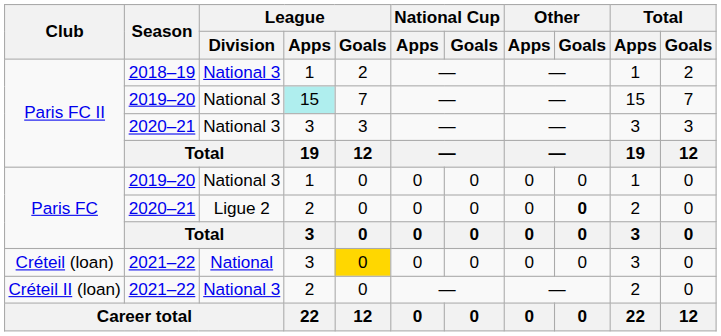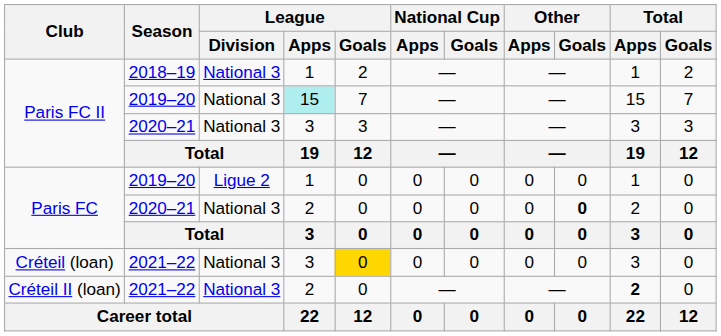Paris FC / 2019–20 | League / Division: National 3 -> Ligue 2
Paris FC / 2020–21 | League / Division: Ligue 2 -> National 3
Créteil (loan) | League / Division: National -> National 3
Créteil II (loan) | Total / Apps: normal -> bold
